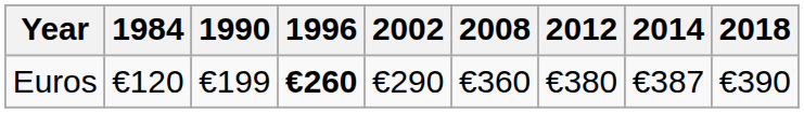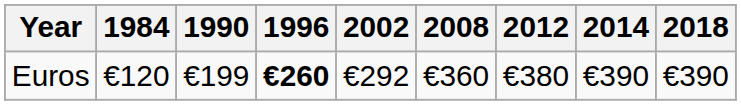Euros | 2002: €290 -> €292
Euros | 2014: €387 -> €390
